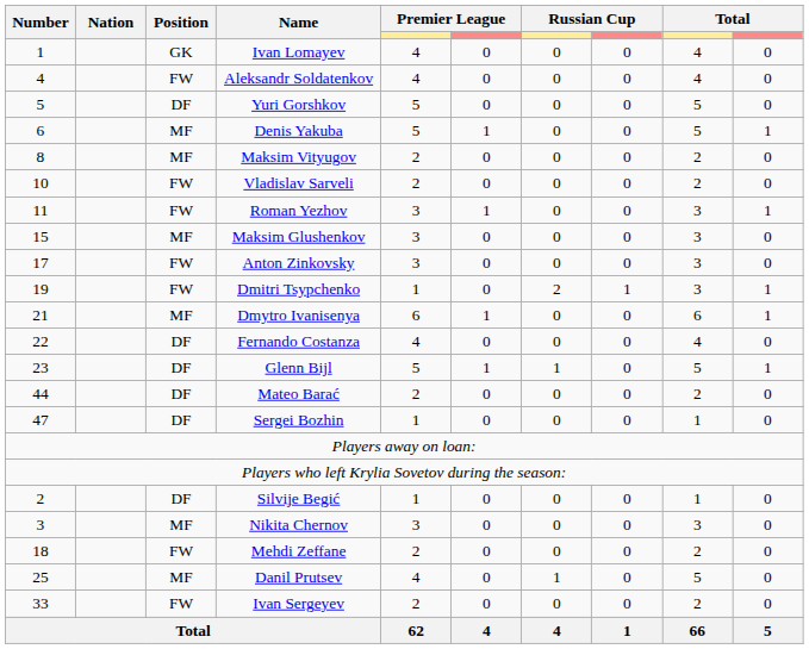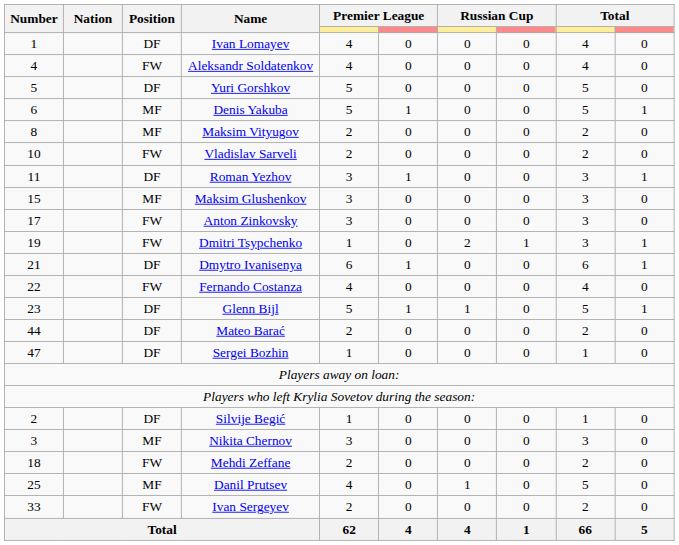Ivan Lomayev | Position: GK -> DF
Roman Yezhov | Position: FW -> DF
Dmytro Ivanisenya | Position: MF -> DF
Fernando Costanza | Position: DF -> FW
